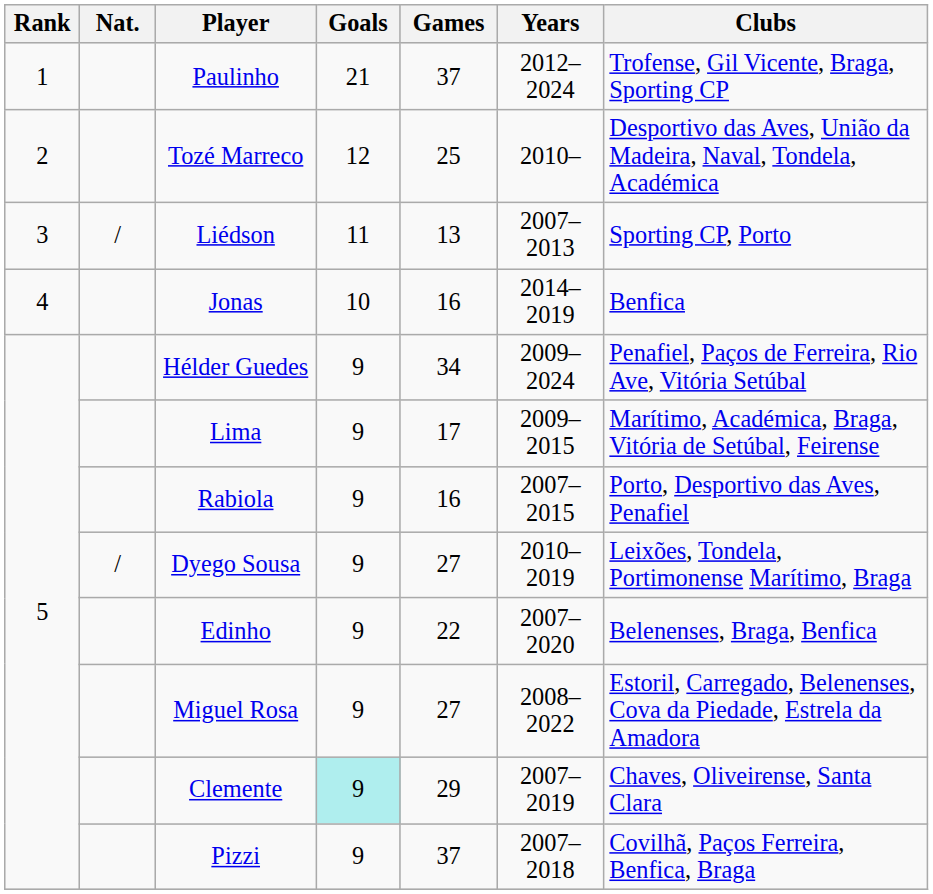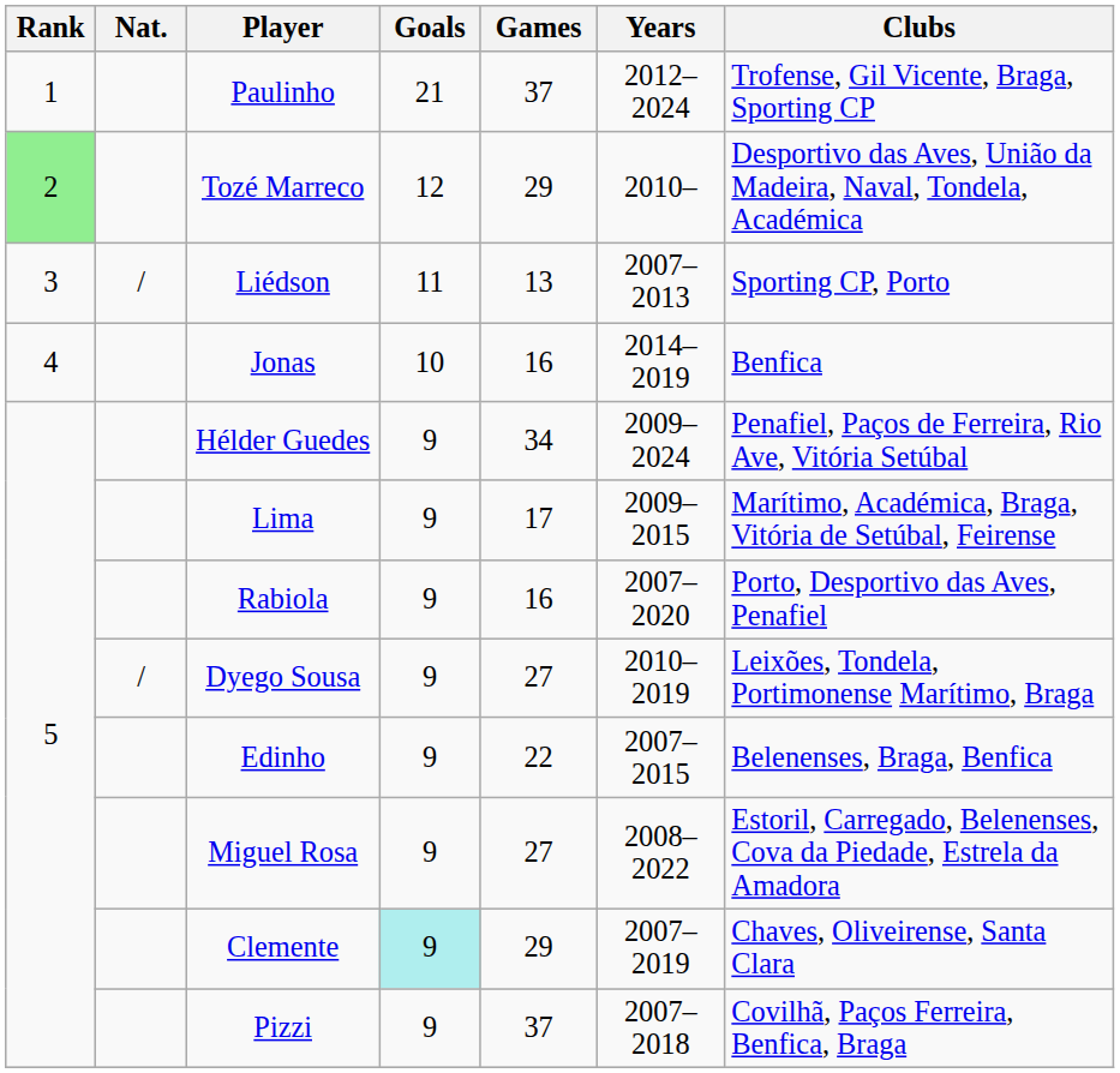Tozé Marreco | Rank: no background -> lightgreen background
Tozé Marreco | Games: 25 -> 29
Rabiola | Years: 2007–2015 -> 2007–2020
Edinho | Years: 2007–2020 -> 2007–2015
